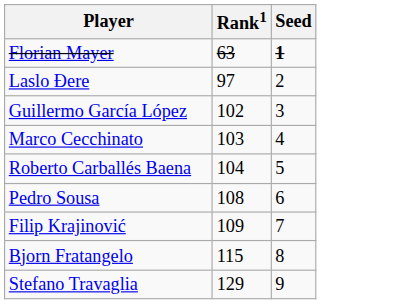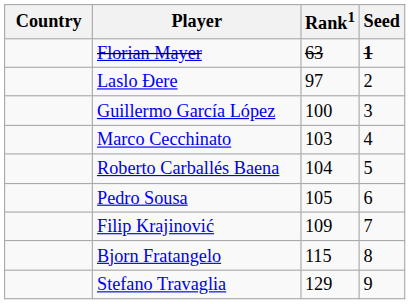+ column: Country
Guillermo García López | Rank1: 102 -> 100
Pedro Sousa | Rank1: 108 -> 105
